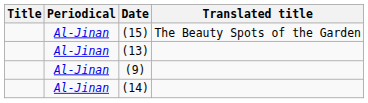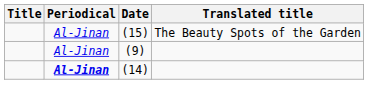- row: Al-Jinan | (13)
(14) | Periodical: normal -> bold
